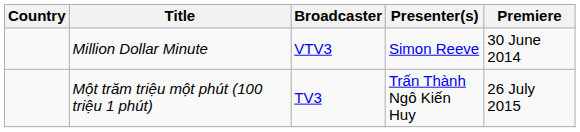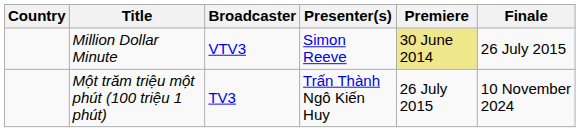+ column: Finale | 26 July 2015 | 10 November 2024
Million Dollar Minute | Premiere: no background -> khaki background
